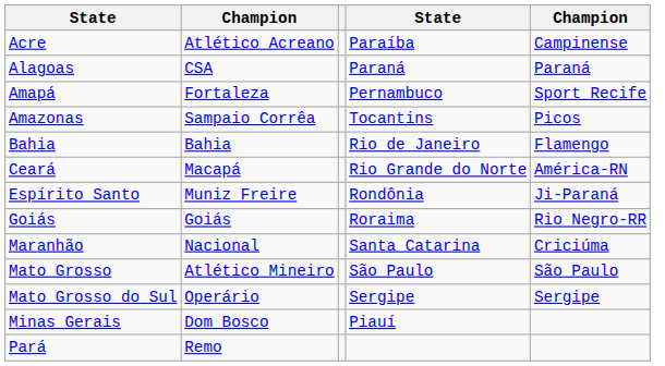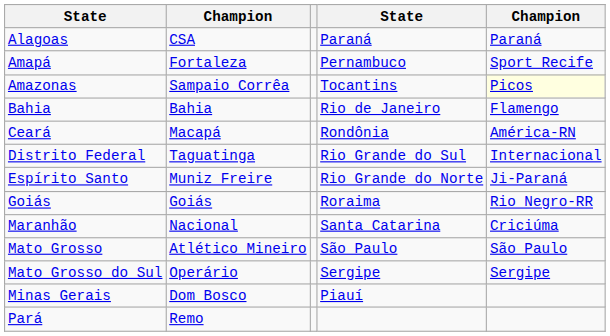- row: Acre | Atlético Acreano | Paraíba | Campinense
Amazonas | column 5: no background -> lightyellow background
Ceará | column 4: Rio Grande do Norte -> Rondônia
+ row: Distrito Federal | Taguatinga | Rio Grande do Sul | Internacional
Espírito Santo | column 4: Rondônia -> Rio Grande do Norte
